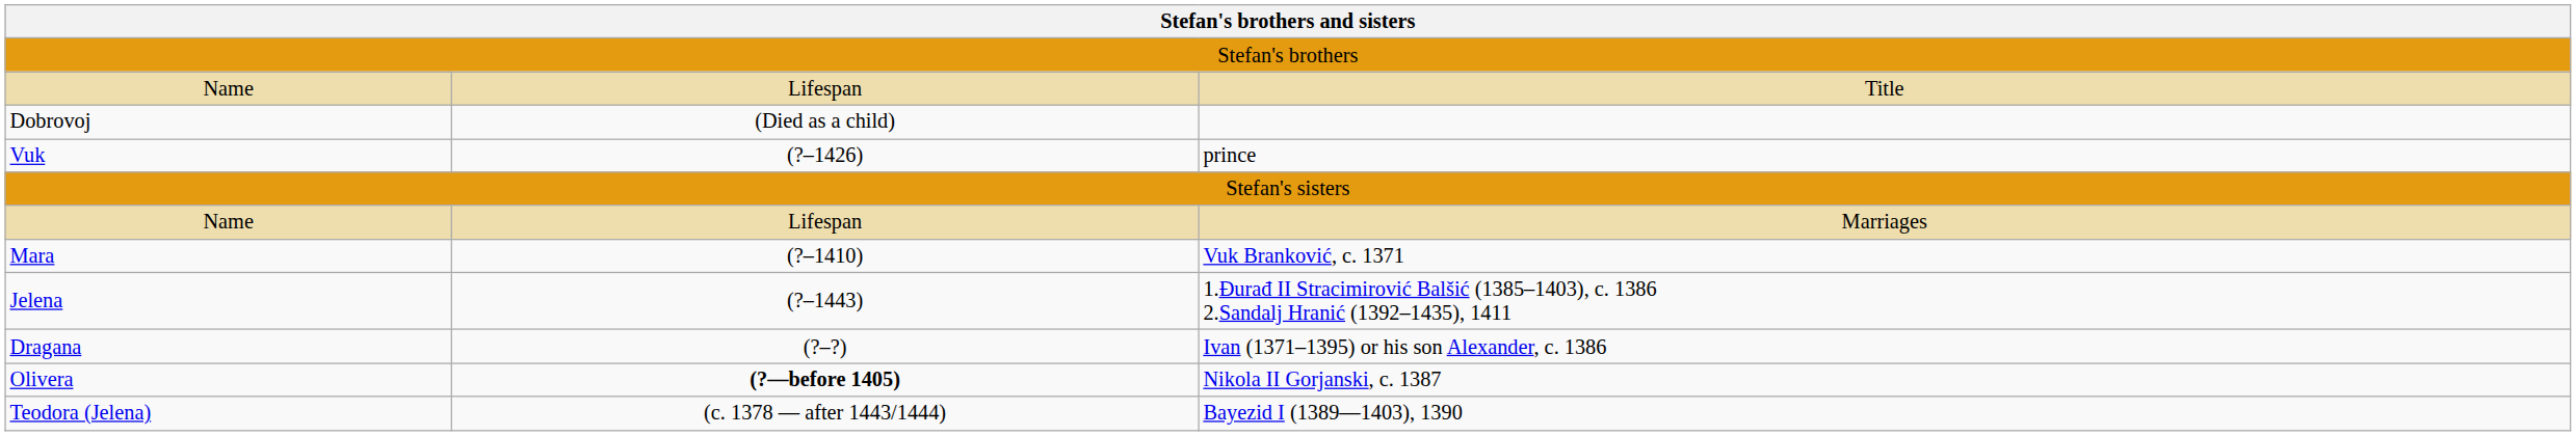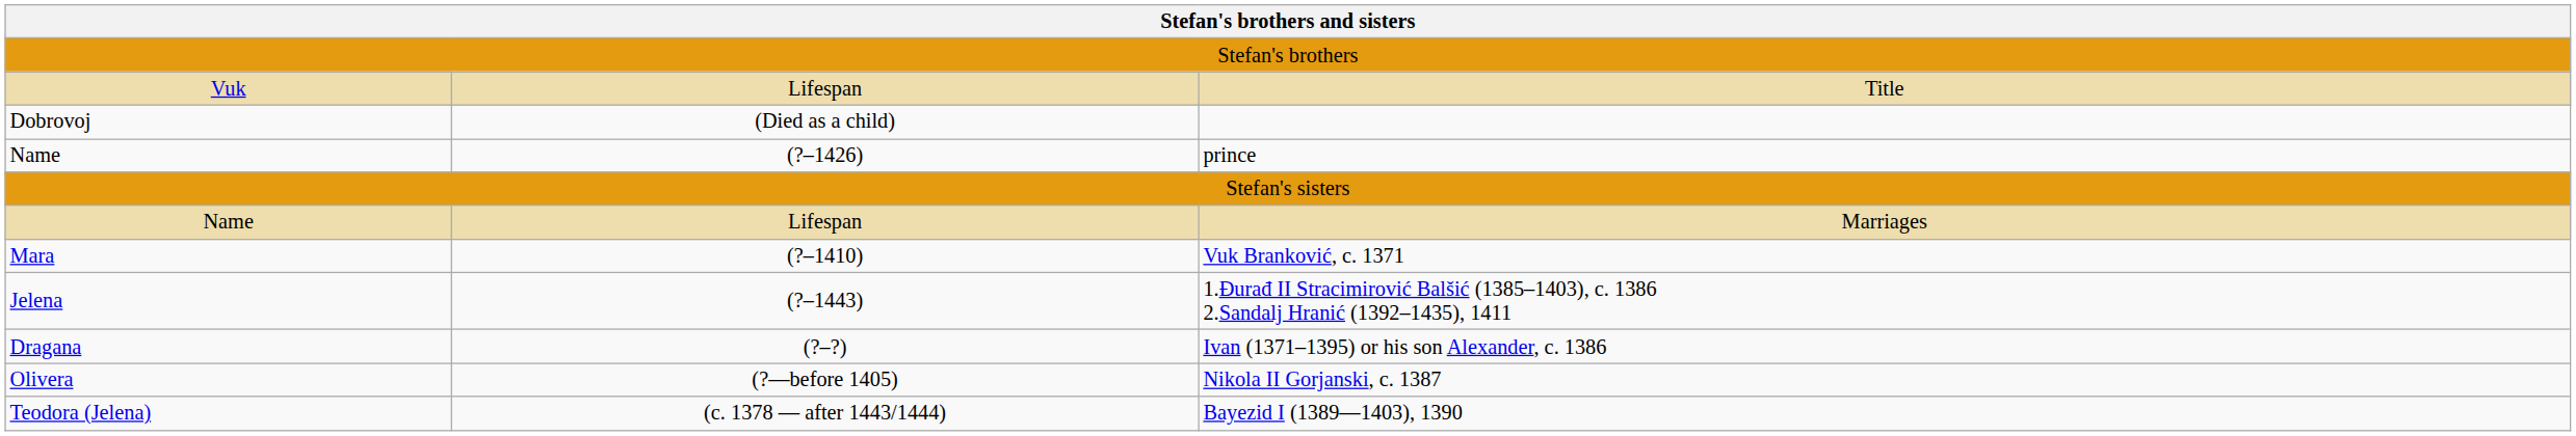Title | column 1: Name -> Vuk
prince | column 1: Vuk -> Name
Nikola II Gorjanski, c. 1387 | column 2: bold -> normal
